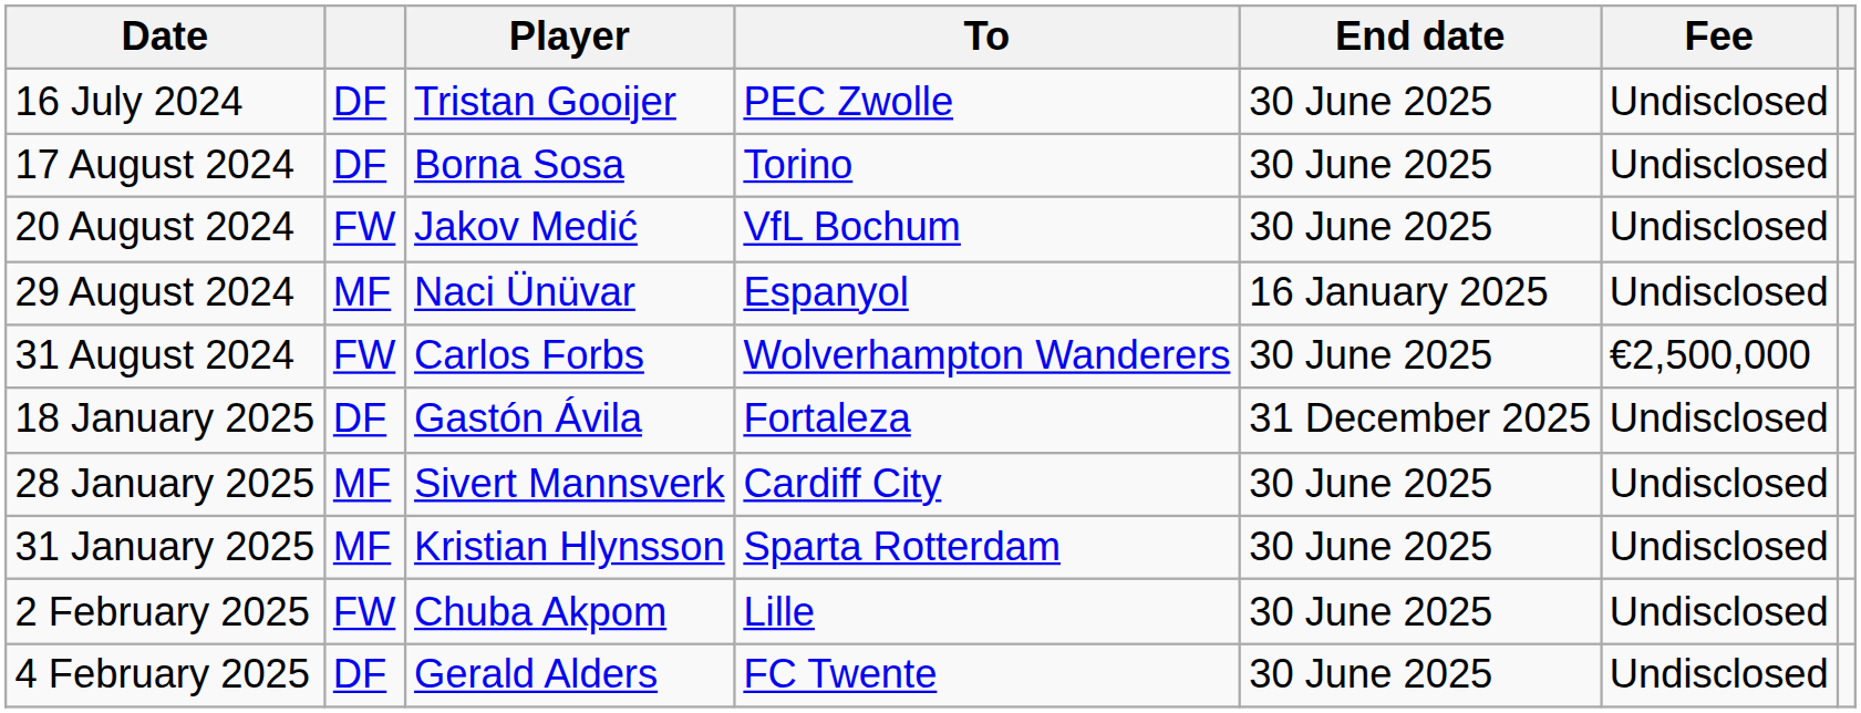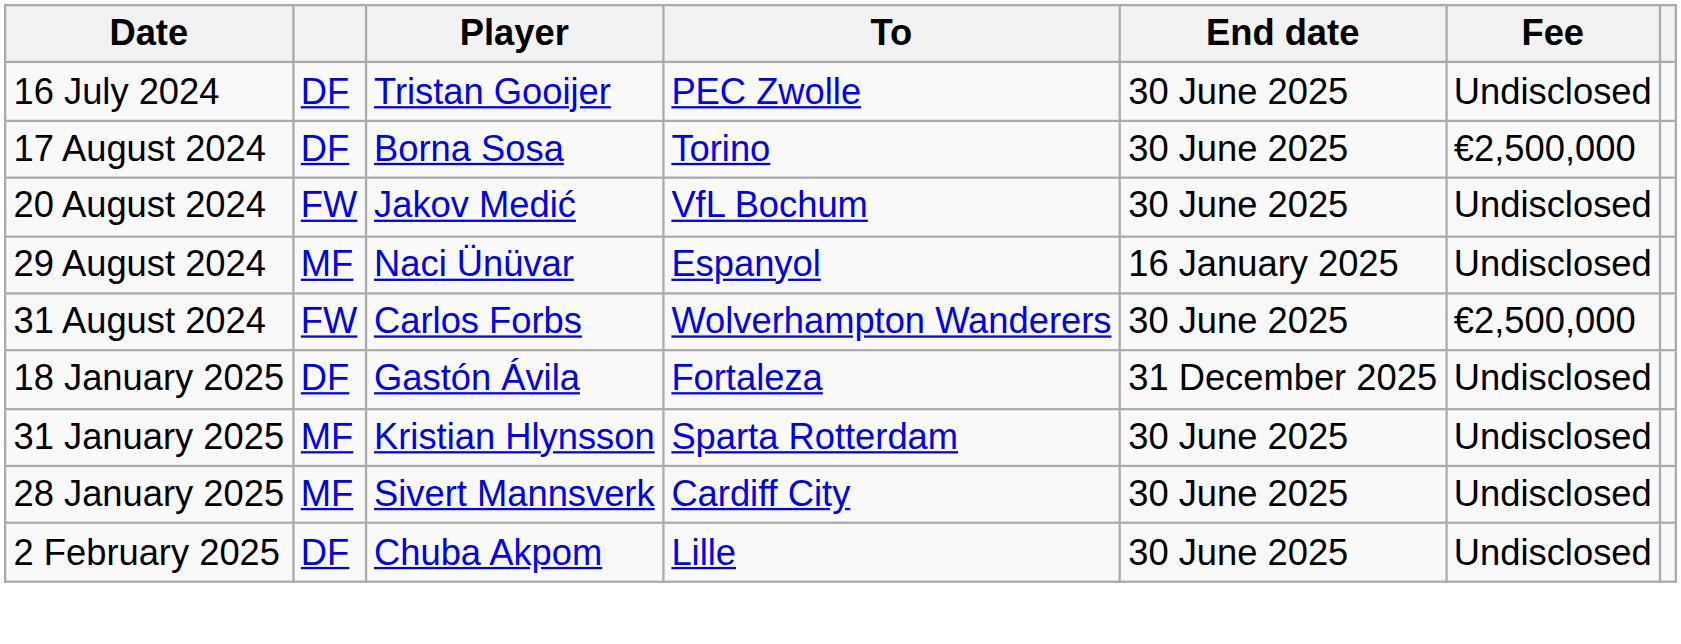17 August 2024 | Fee: Undisclosed -> €2,500,000
rows swapped: 28 January 2025 <-> 31 January 2025
2 February 2025 | column 2: FW -> DF
- row: 4 February 2025 | DF | Gerald Alders | FC Twente | 30 June 2025 | Undisclosed
